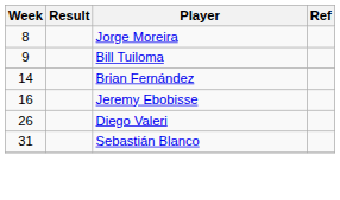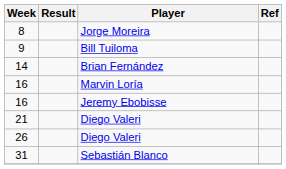+ row: 16 | Marvin Loría
+ row: 21 | Diego Valeri
